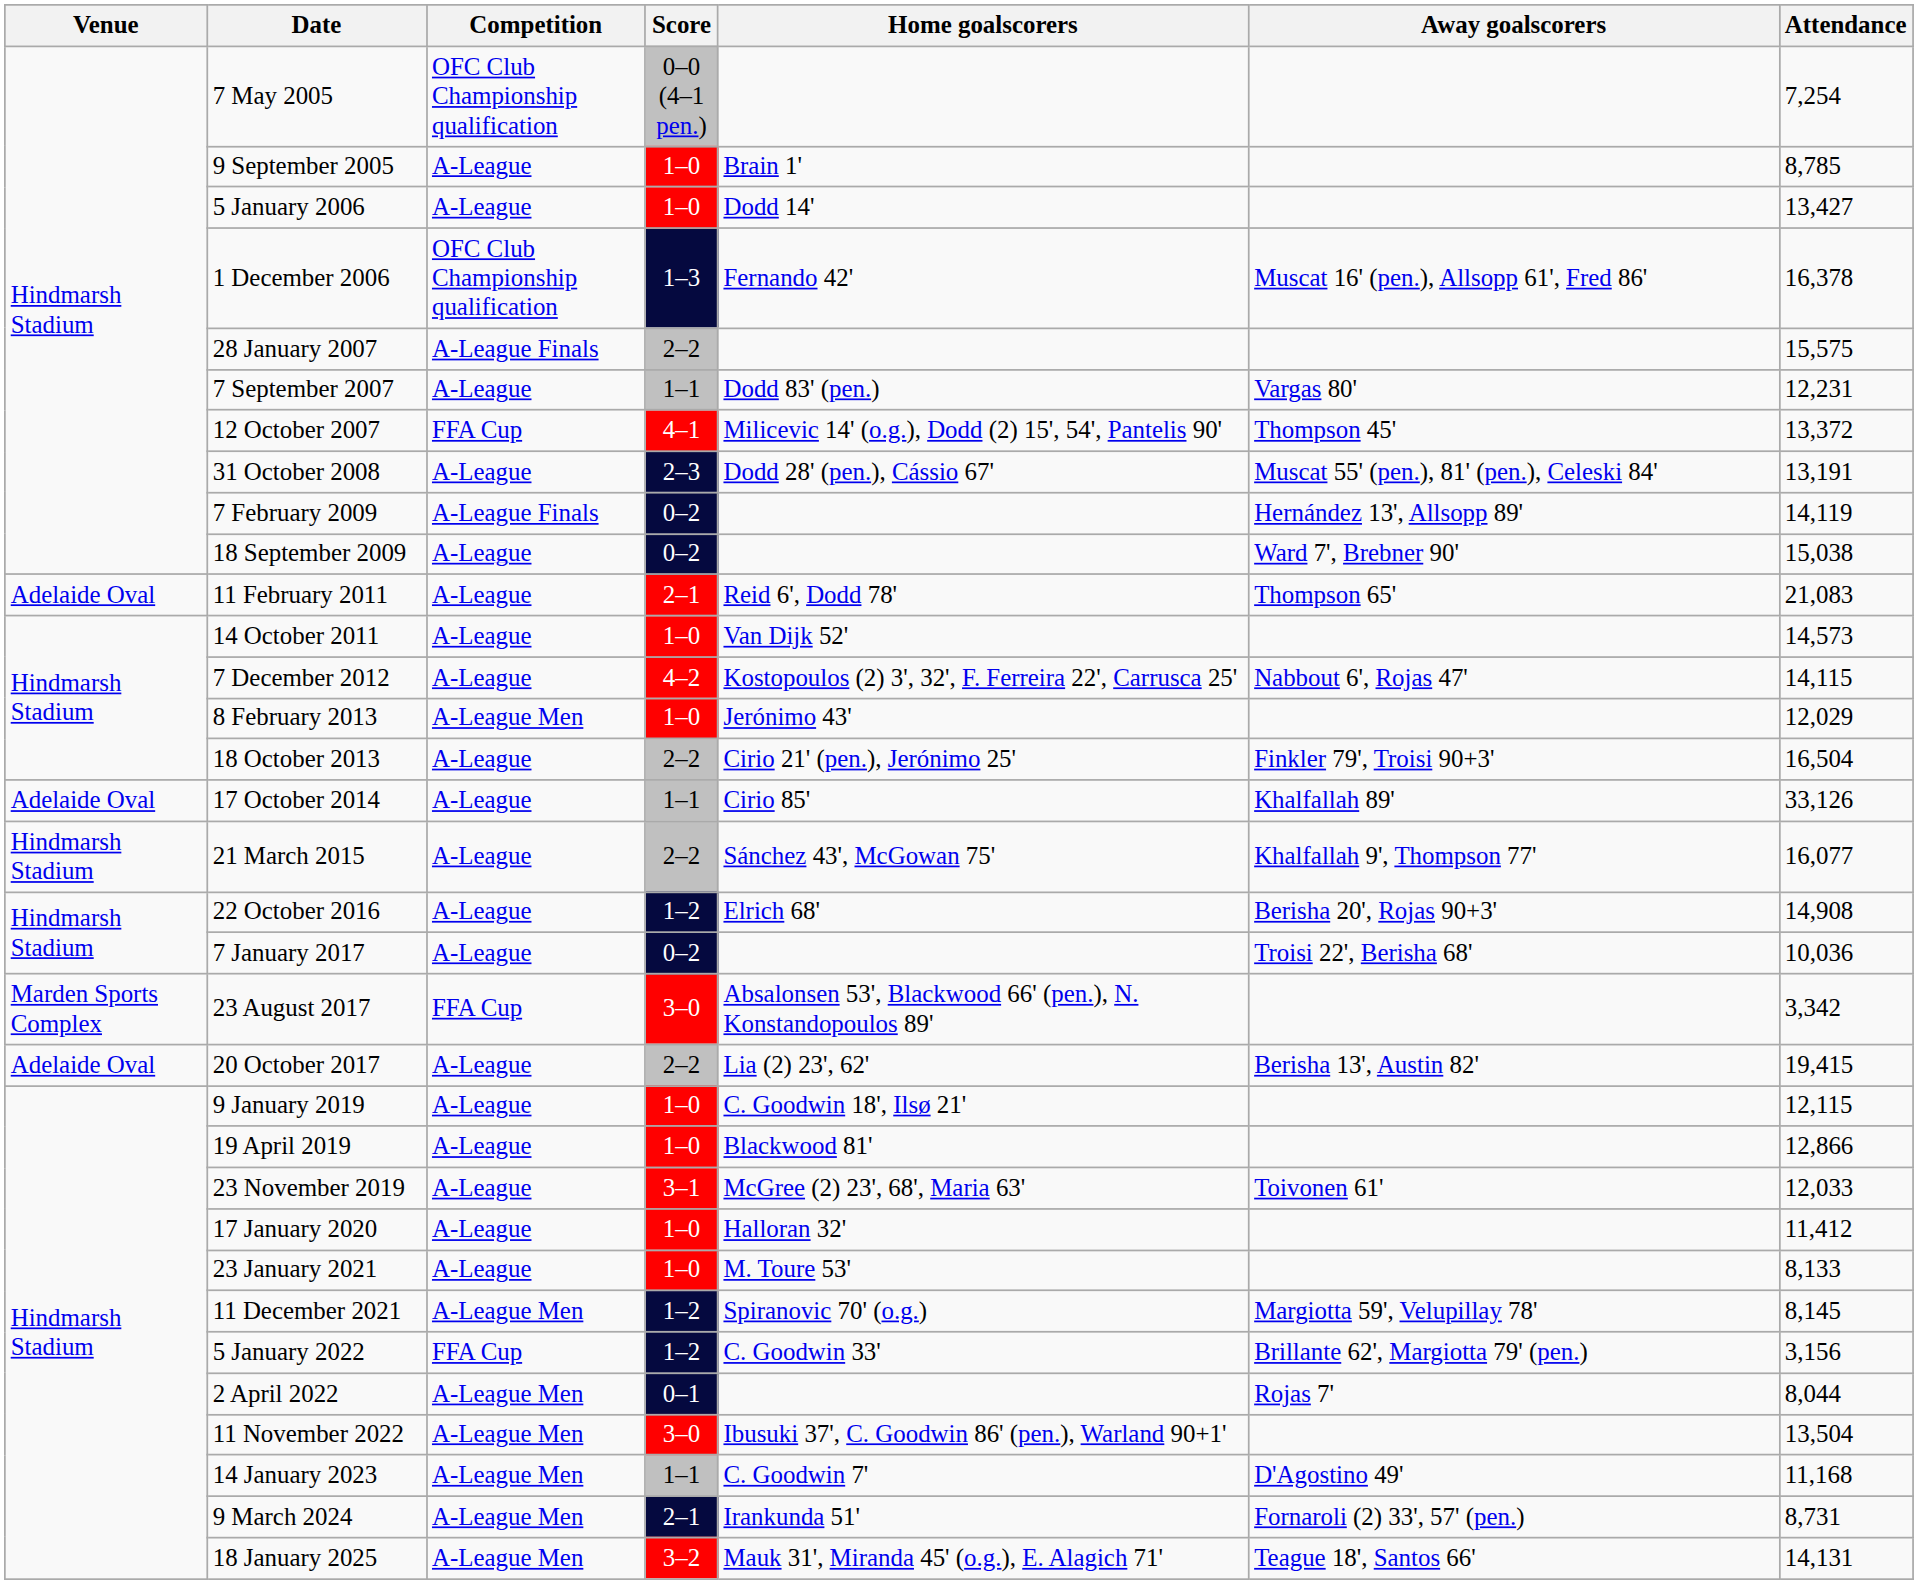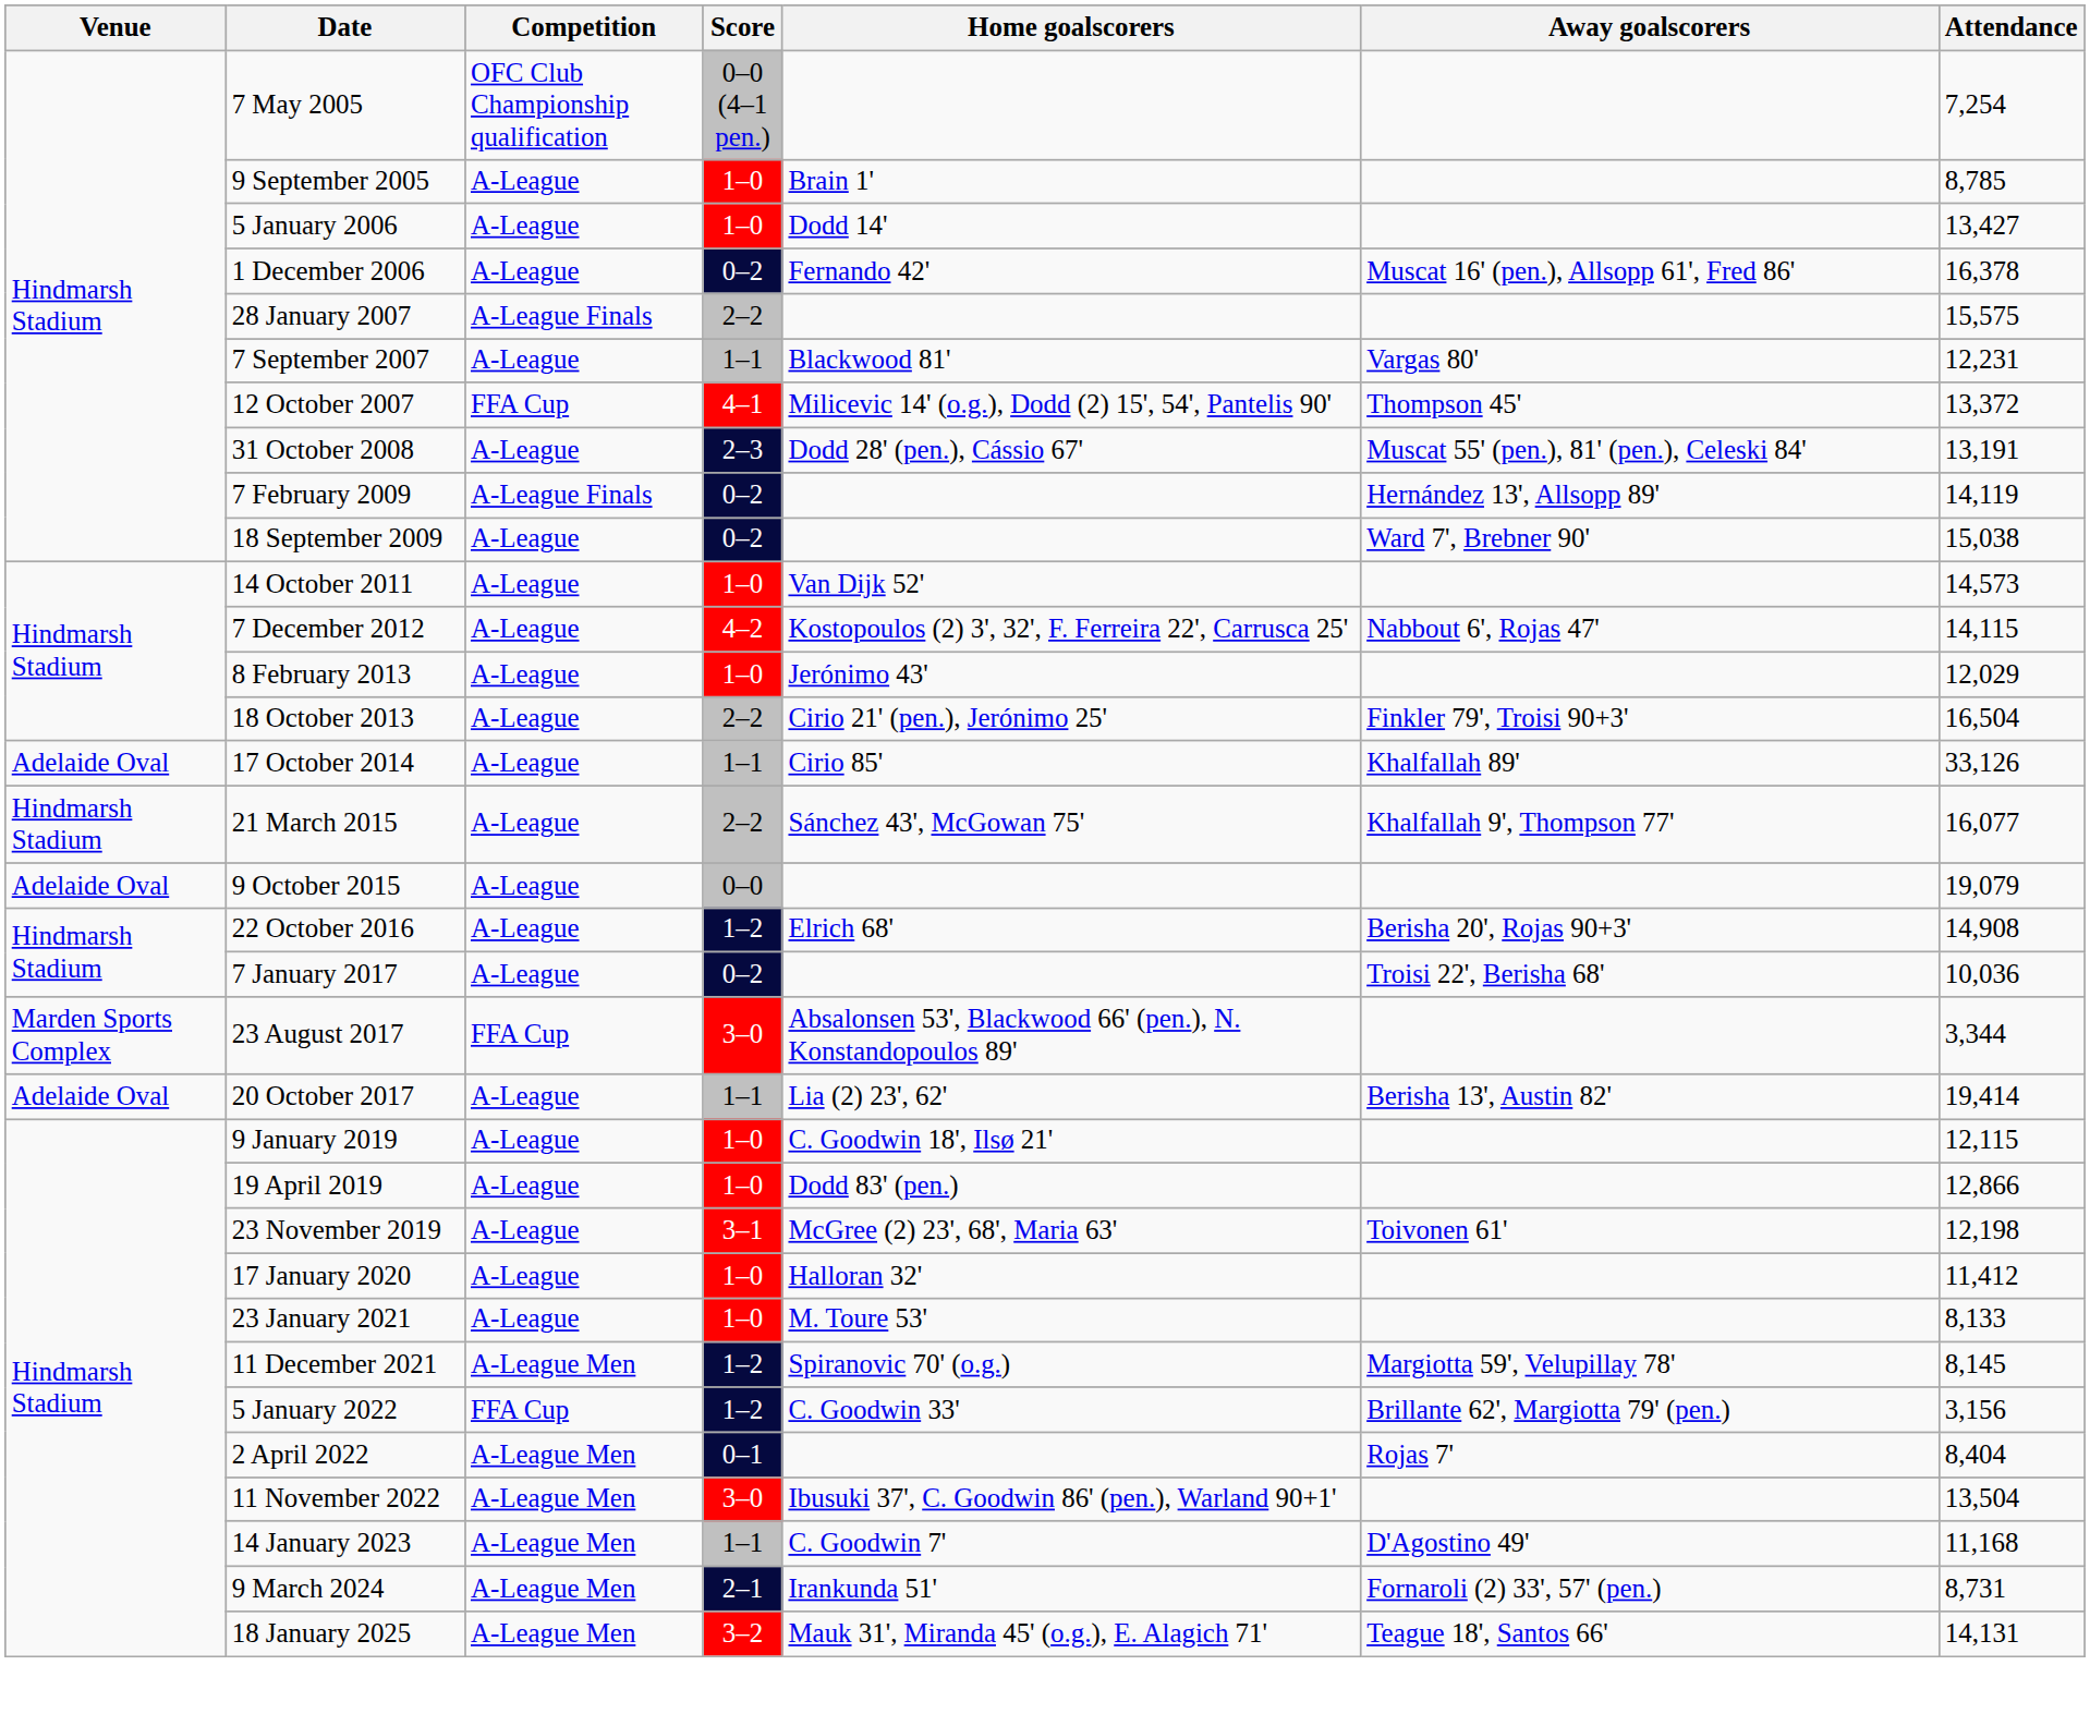1 December 2006 | Competition: OFC Club Championship qualification -> A-League
1 December 2006 | Score: 1–3 -> 0–2
7 September 2007 | Home goalscorers: Dodd 83' (pen.) -> Blackwood 81'
- row: Adelaide Oval | 11 February 2011 | A-League | 2–1 | Reid 6', Dodd 78' | Thompson 65' | 21,083
8 February 2013 | Competition: A-League Men -> A-League
+ row: Adelaide Oval | 9 October 2015 | A-League | 0–0 | 19,079
23 August 2017 | Attendance: 3,342 -> 3,344
20 October 2017 | Score: 2–2 -> 1–1
20 October 2017 | Attendance: 19,415 -> 19,414
19 April 2019 | Home goalscorers: Blackwood 81' -> Dodd 83' (pen.)
23 November 2019 | Attendance: 12,033 -> 12,198
2 April 2022 | Attendance: 8,044 -> 8,404
